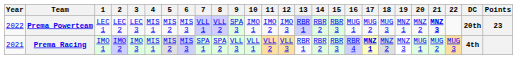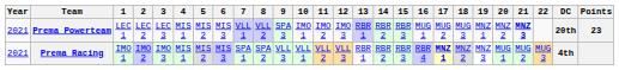Prema Powerteam | Year: 2022 -> 2021
